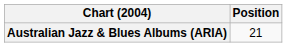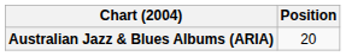Australian Jazz & Blues Albums (ARIA) | Position: 21 -> 20
